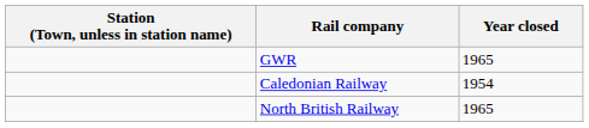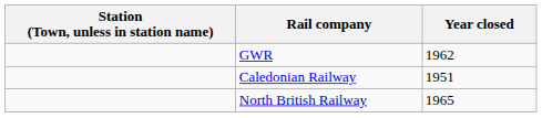GWR | Year closed: 1965 -> 1962
Caledonian Railway | Year closed: 1954 -> 1951
